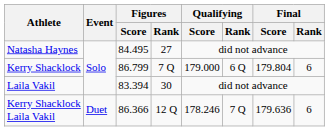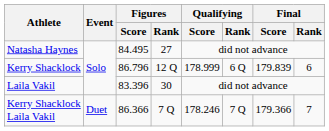Kerry Shacklock | Figures / Score: 86.799 -> 86.796
Kerry Shacklock | Figures / Rank: 7 Q -> 12 Q
Kerry Shacklock | Qualifying / Score: 179.000 -> 178.999
Kerry Shacklock | Final / Score: 179.804 -> 179.839
Laila Vakil | Figures / Score: 83.394 -> 83.396
Kerry Shacklock Laila Vakil | Figures / Rank: 12 Q -> 7 Q
Kerry Shacklock Laila Vakil | Final / Score: 179.636 -> 179.366
Kerry Shacklock Laila Vakil | Final / Rank: 6 -> 7
